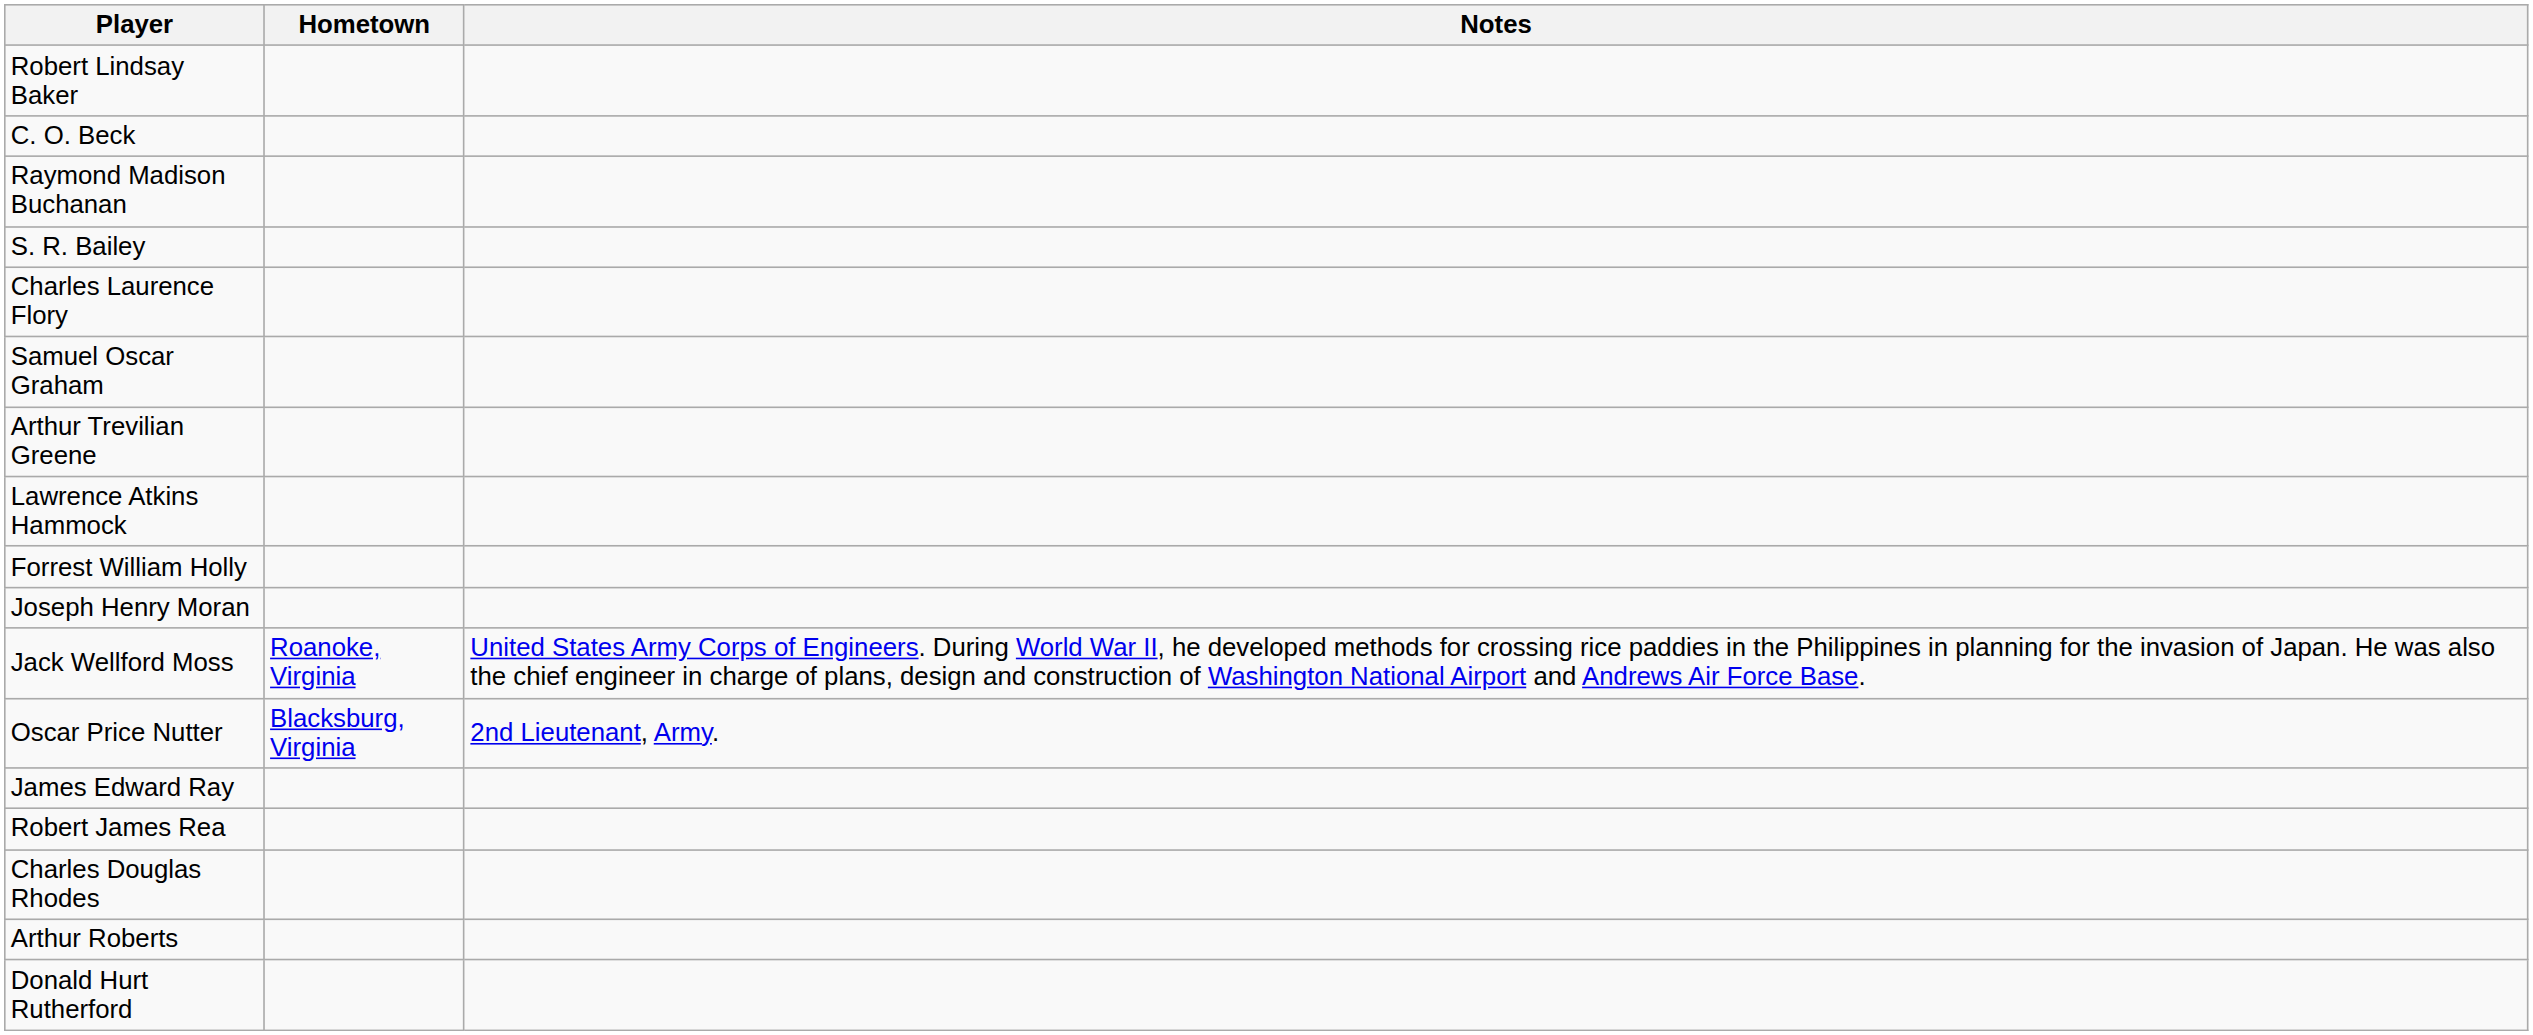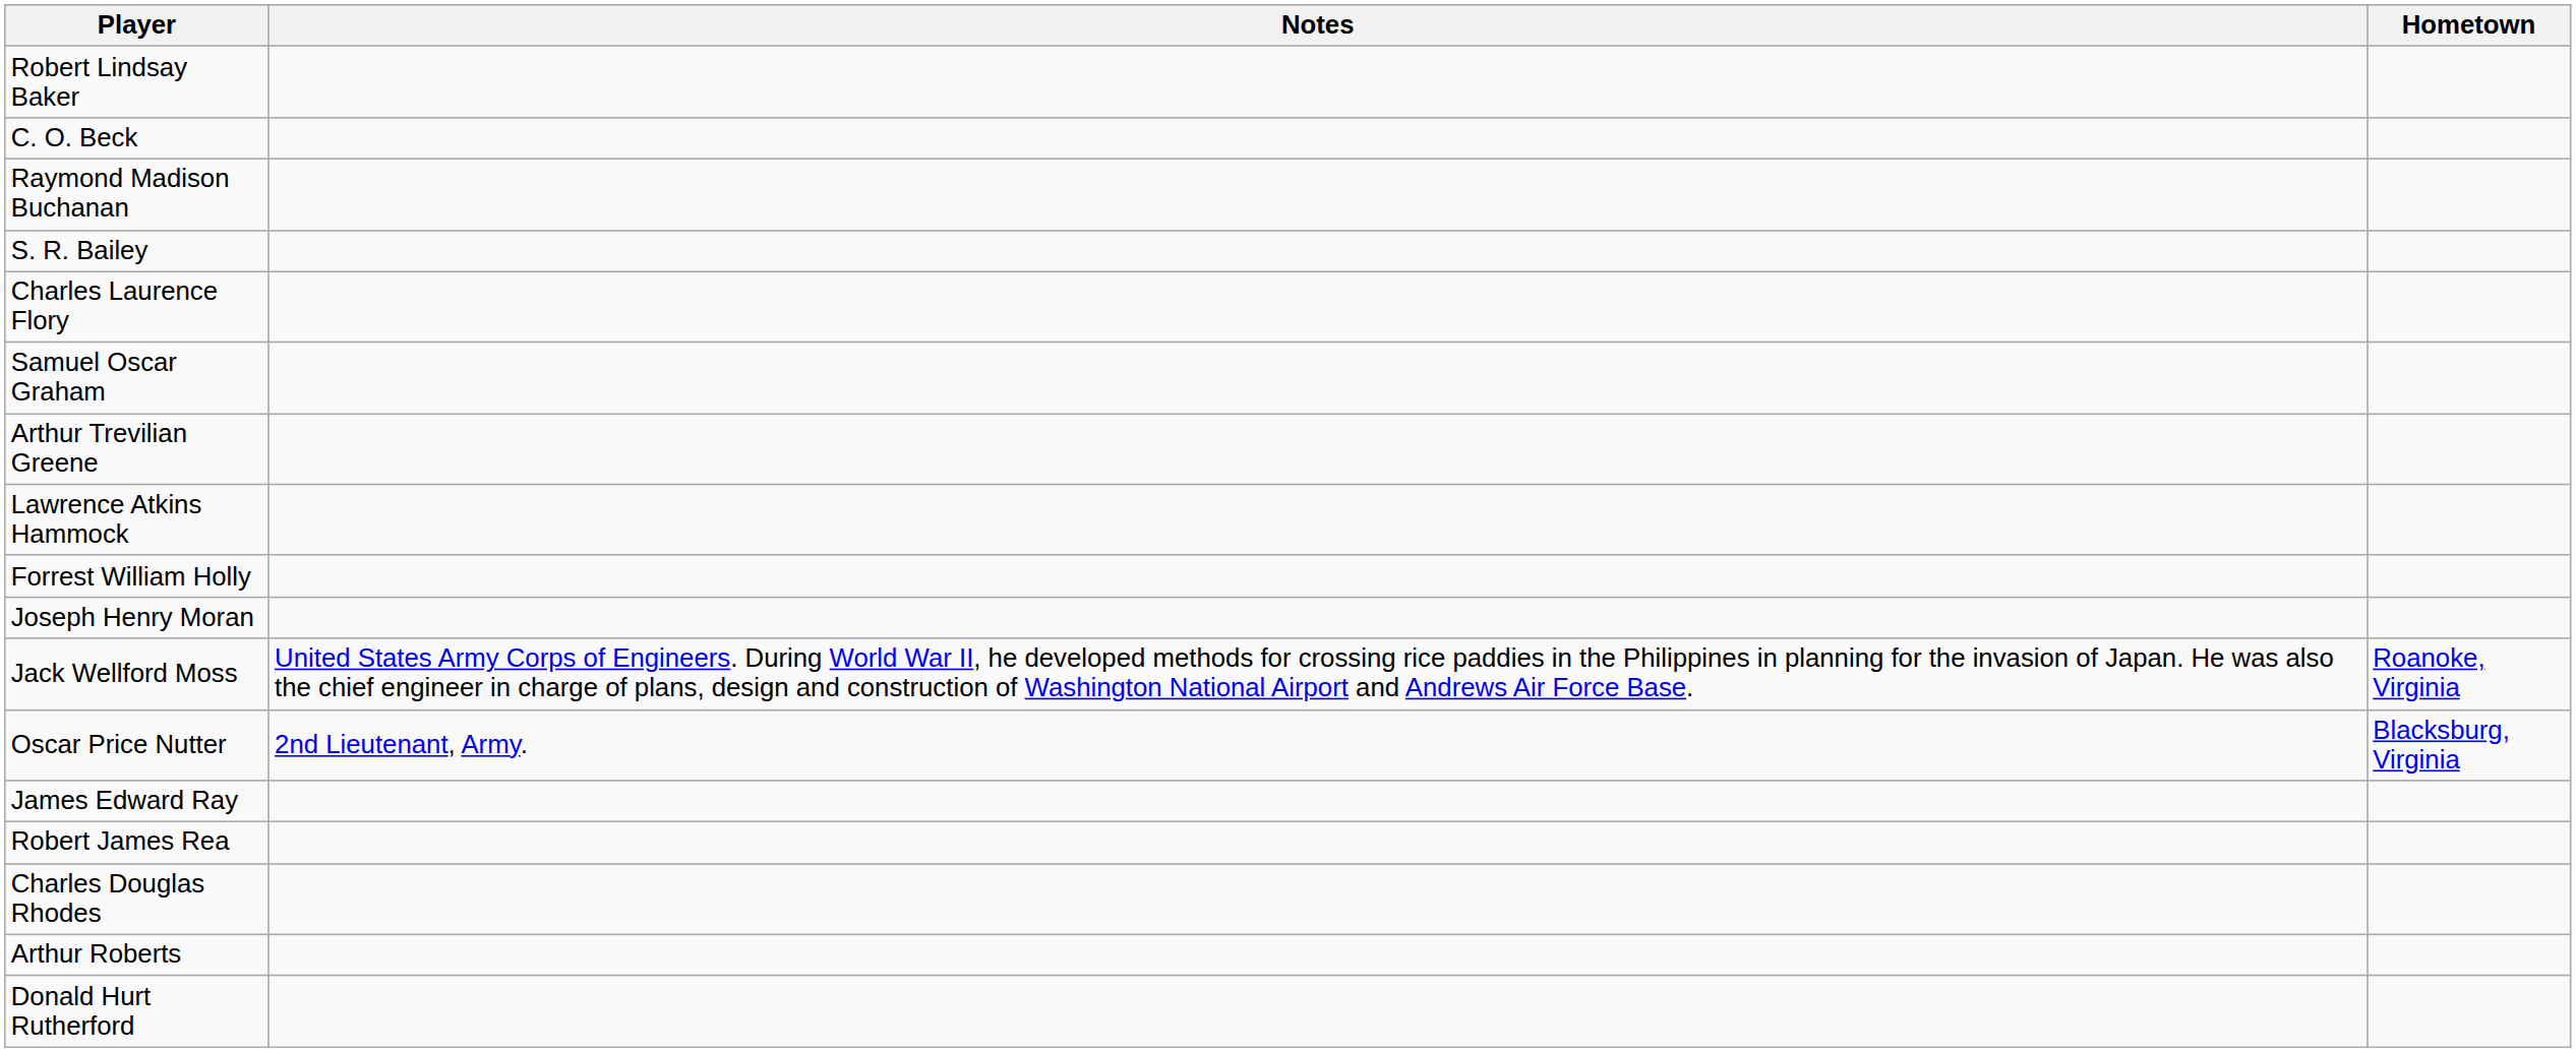columns swapped: Hometown <-> Notes
